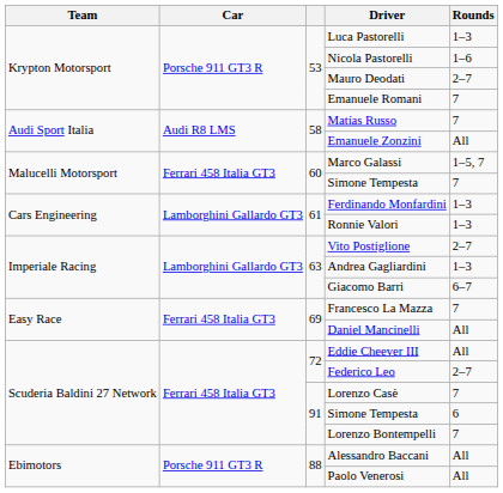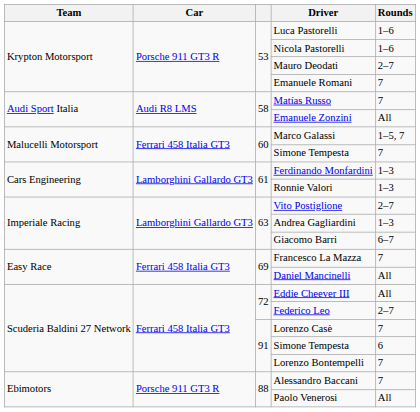Luca Pastorelli | Rounds: 1–3 -> 1–6
Alessandro Baccani | Rounds: All -> 7
